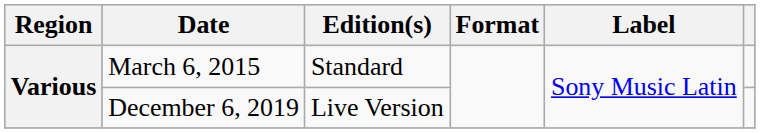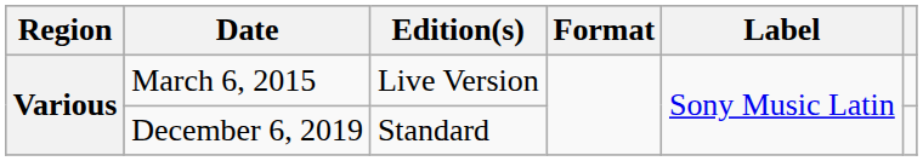March 6, 2015 | Edition(s): Standard -> Live Version
December 6, 2019 | Edition(s): Live Version -> Standard
